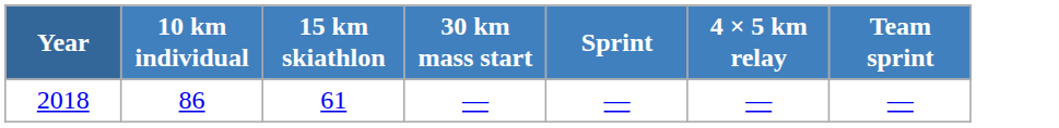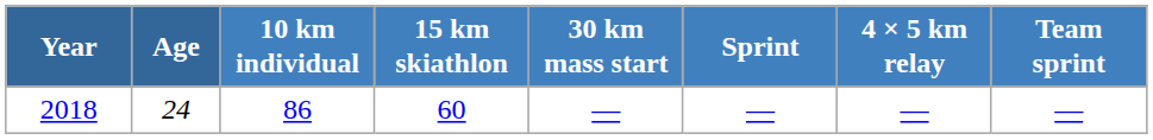+ column: Age | 24
2018 | 15 km skiathlon: 61 -> 60
